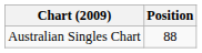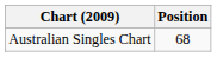Australian Singles Chart | Position: 88 -> 68
